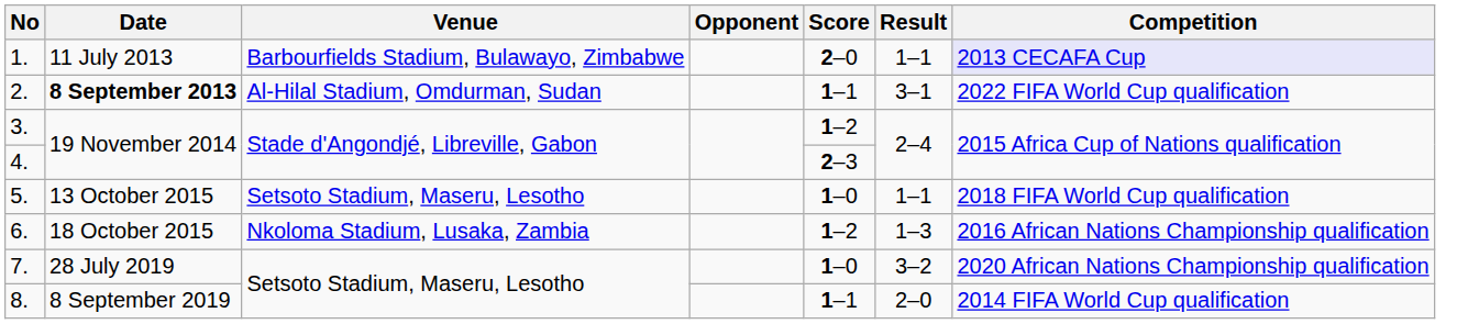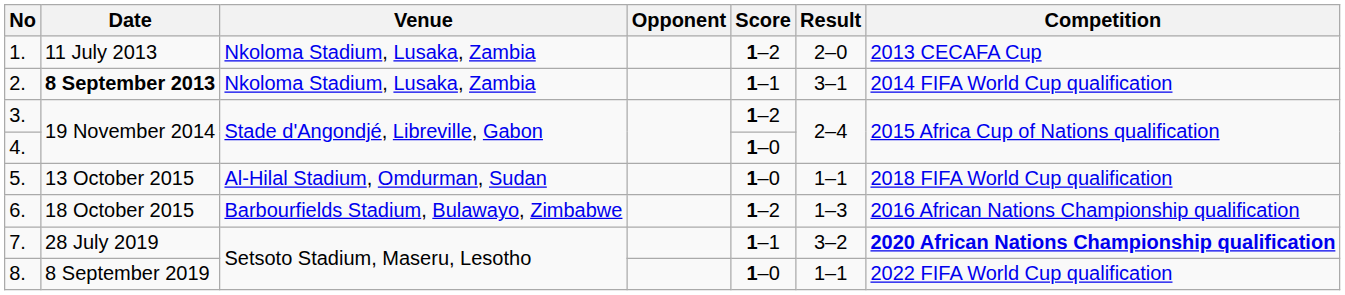1. | Venue: Barbourfields Stadium, Bulawayo, Zimbabwe -> Nkoloma Stadium, Lusaka, Zambia
1. | Score: 2–0 -> 1–2
1. | Result: 1–1 -> 2–0
1. | Competition: lavender background -> no background
2. | Venue: Al-Hilal Stadium, Omdurman, Sudan -> Nkoloma Stadium, Lusaka, Zambia
2. | Competition: 2022 FIFA World Cup qualification -> 2014 FIFA World Cup qualification
4. | Score: 2–3 -> 1–0
5. | Venue: Setsoto Stadium, Maseru, Lesotho -> Al-Hilal Stadium, Omdurman, Sudan
6. | Venue: Nkoloma Stadium, Lusaka, Zambia -> Barbourfields Stadium, Bulawayo, Zimbabwe
7. | Score: 1–0 -> 1–1
7. | Competition: normal -> bold
8. | Score: 1–1 -> 1–0
8. | Result: 2–0 -> 1–1
8. | Competition: 2014 FIFA World Cup qualification -> 2022 FIFA World Cup qualification
